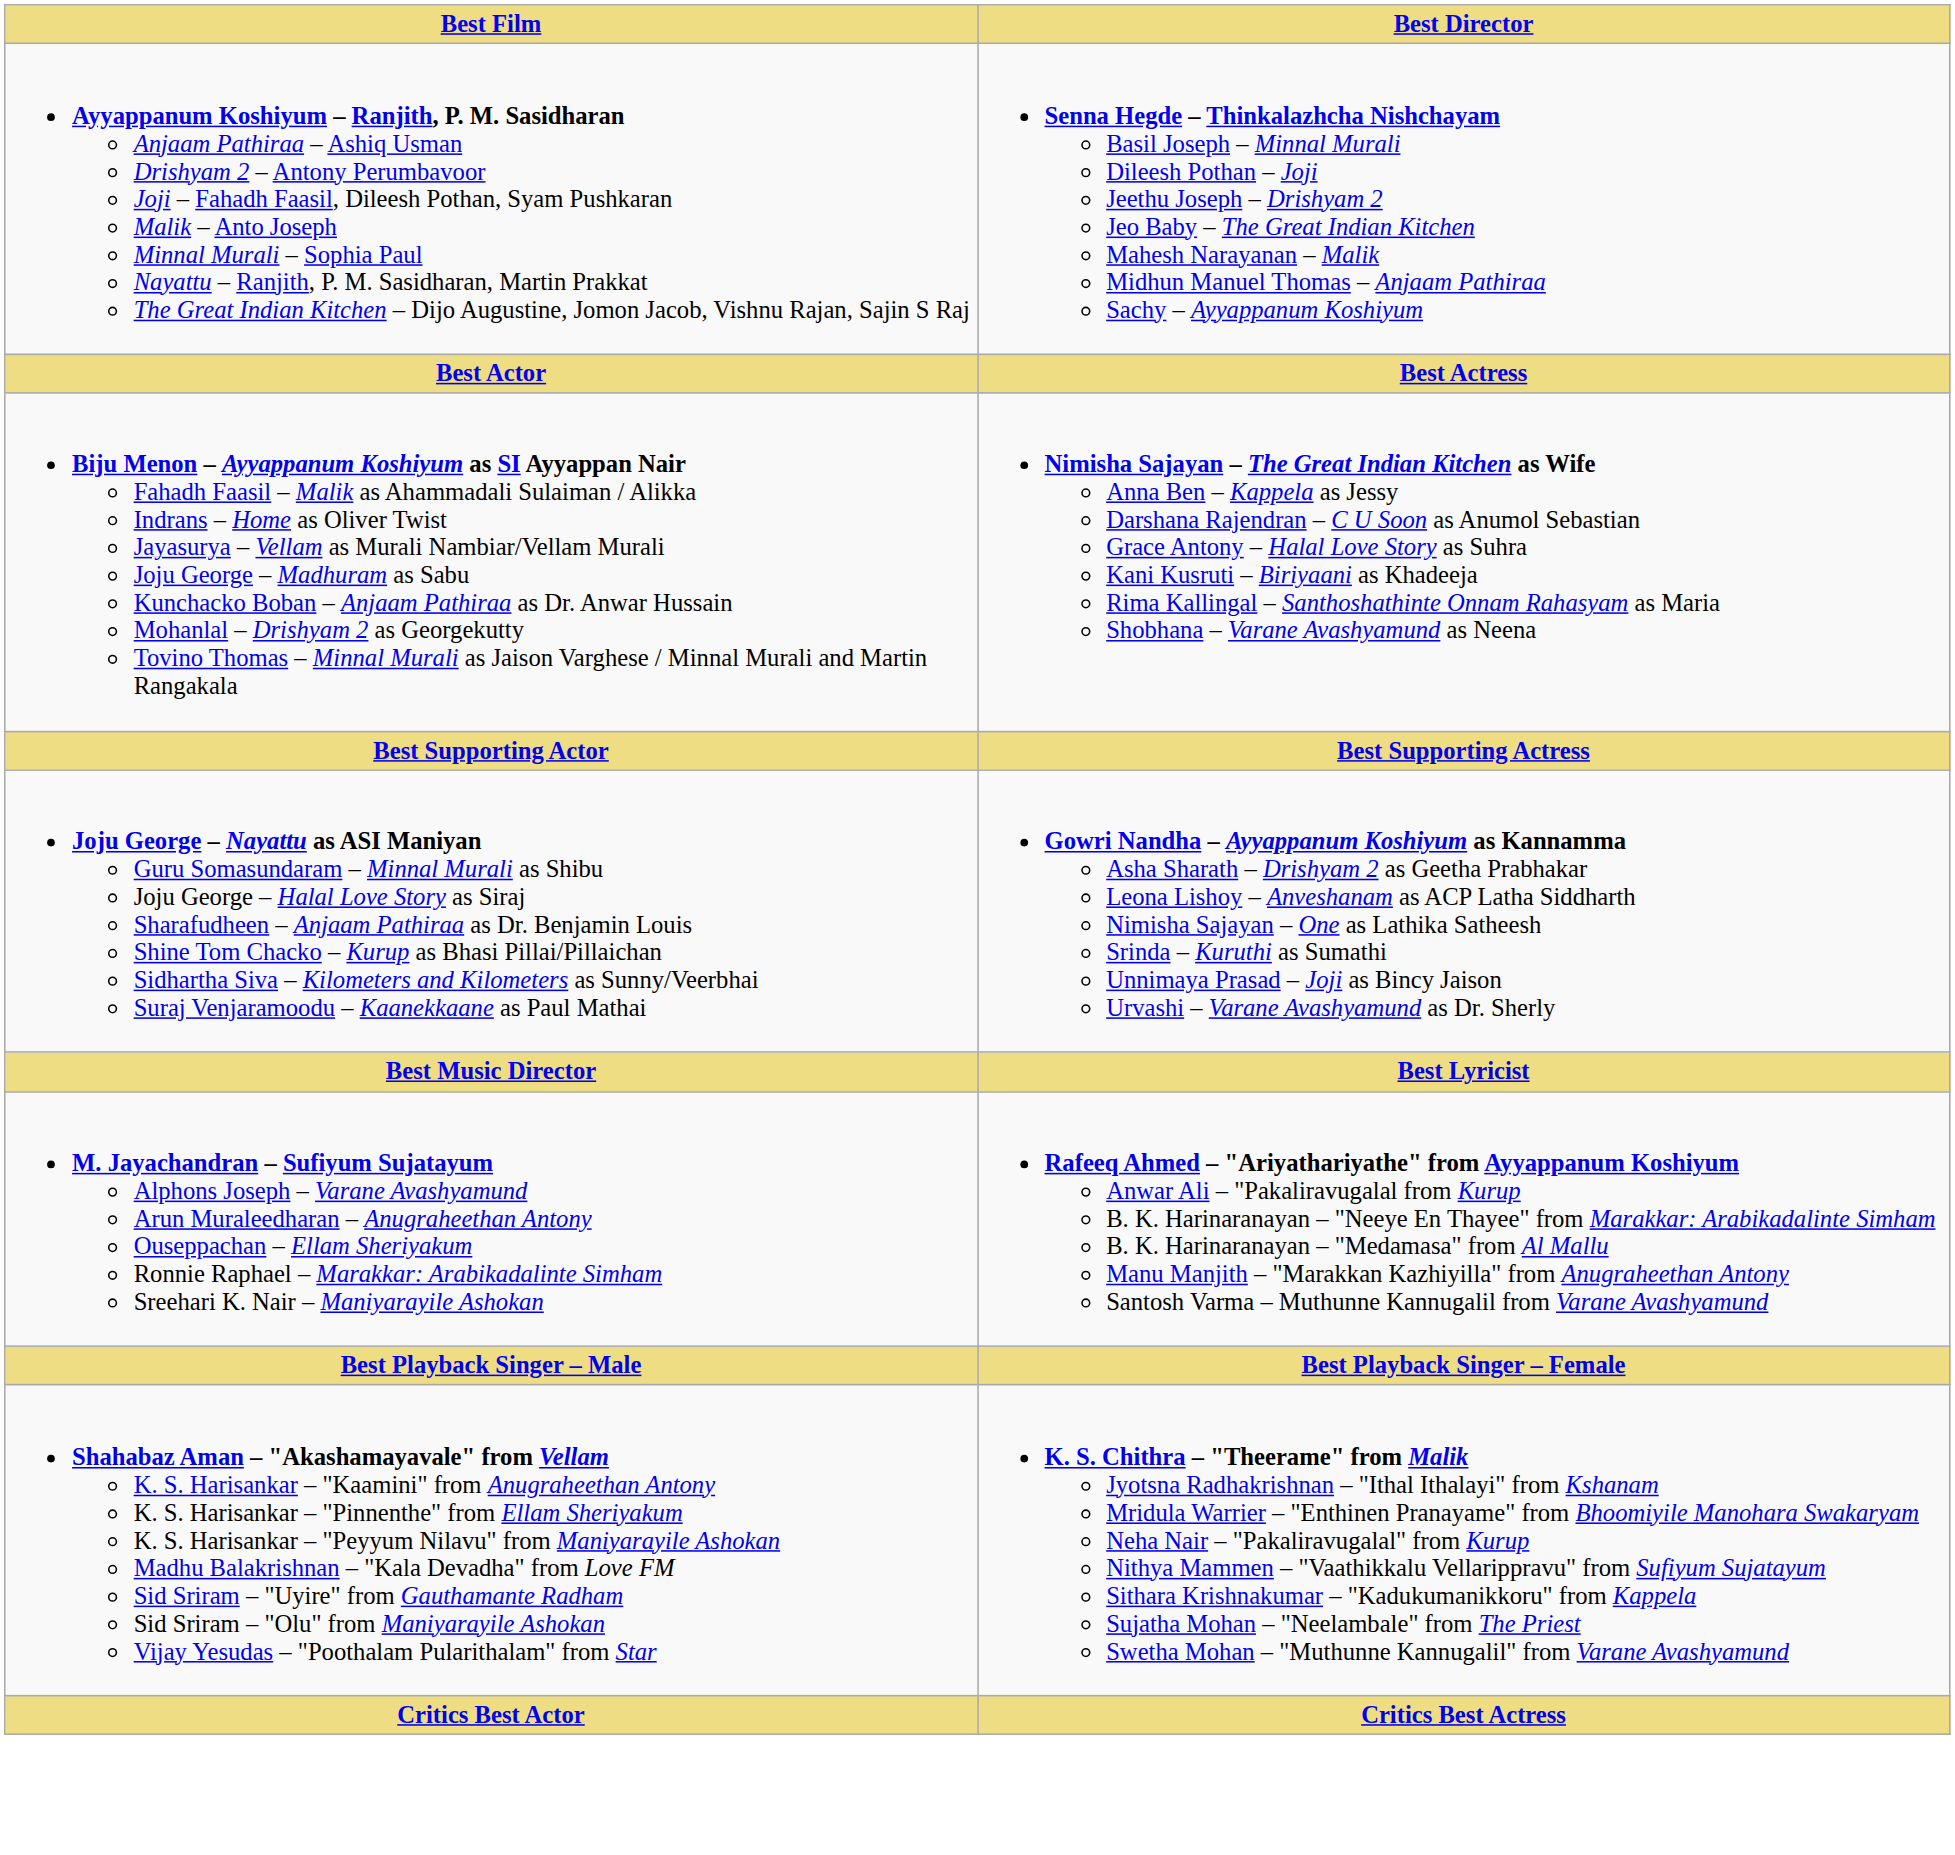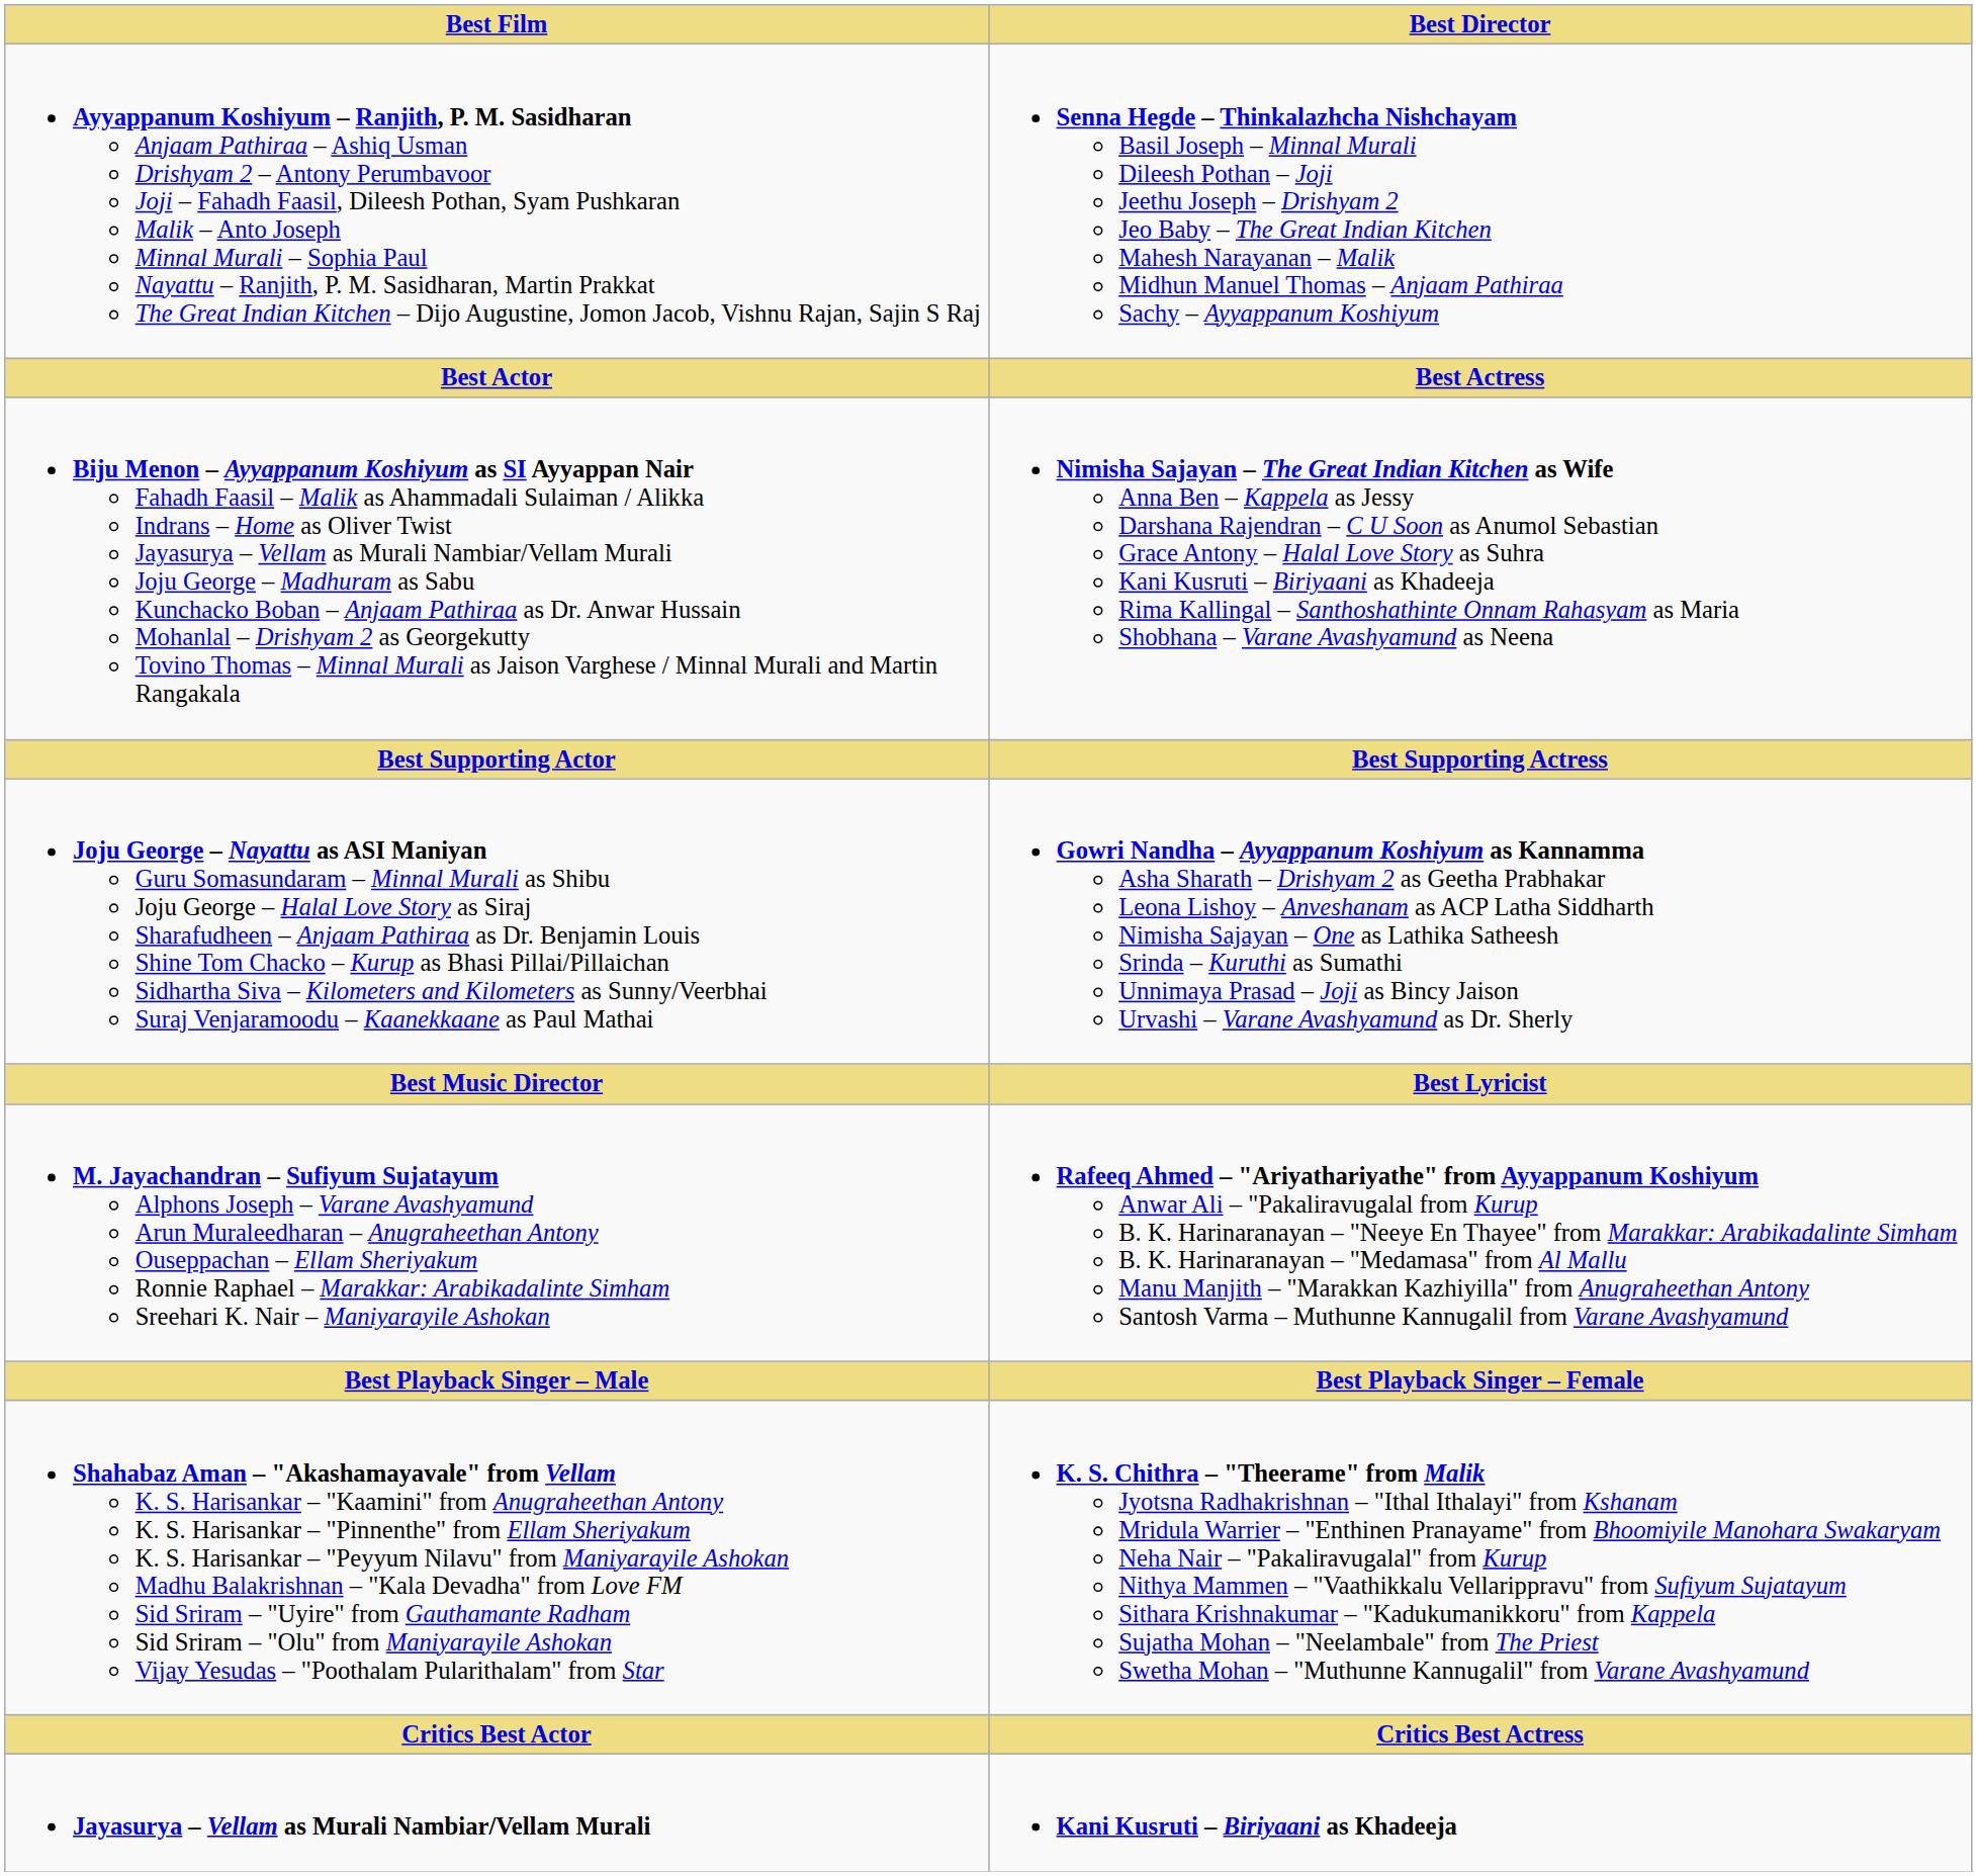+ row: Jayasurya – Vellam as Murali Nambiar/Vellam Murali | Kani Kusruti – Biriyaani as Khadeeja
